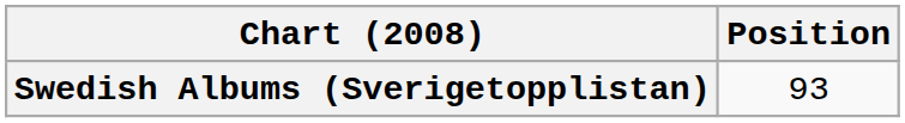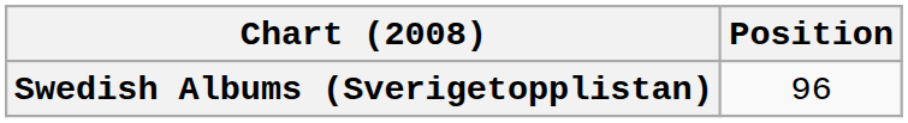Swedish Albums (Sverigetopplistan) | Position: 93 -> 96
